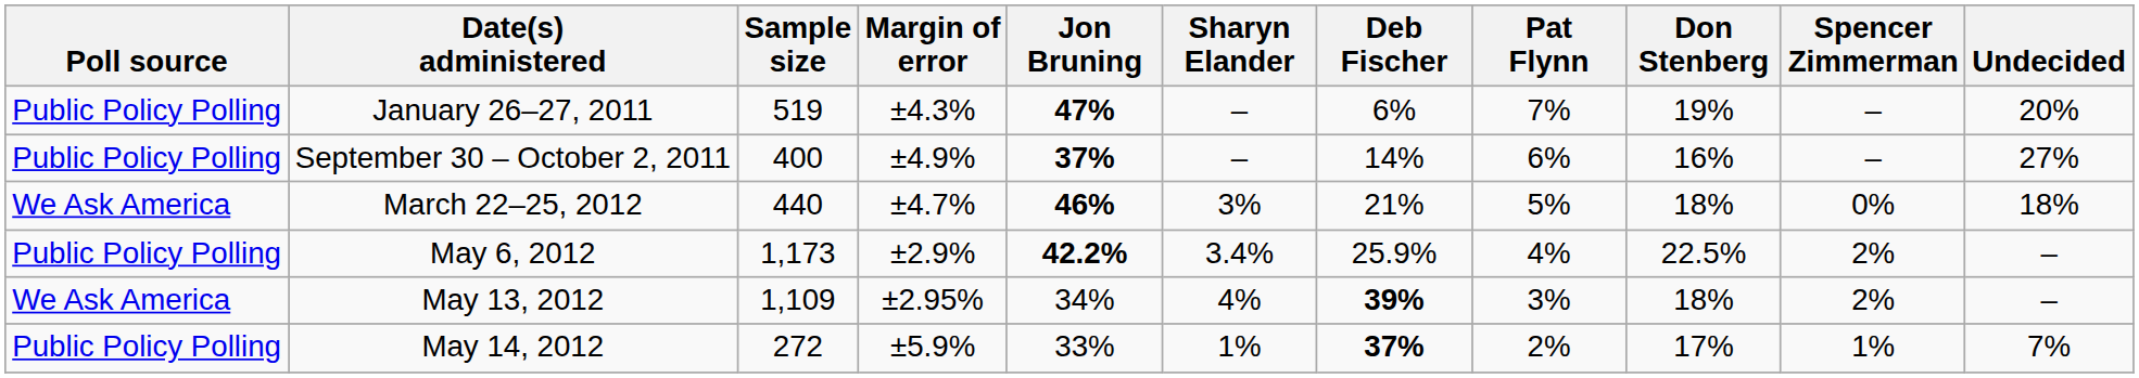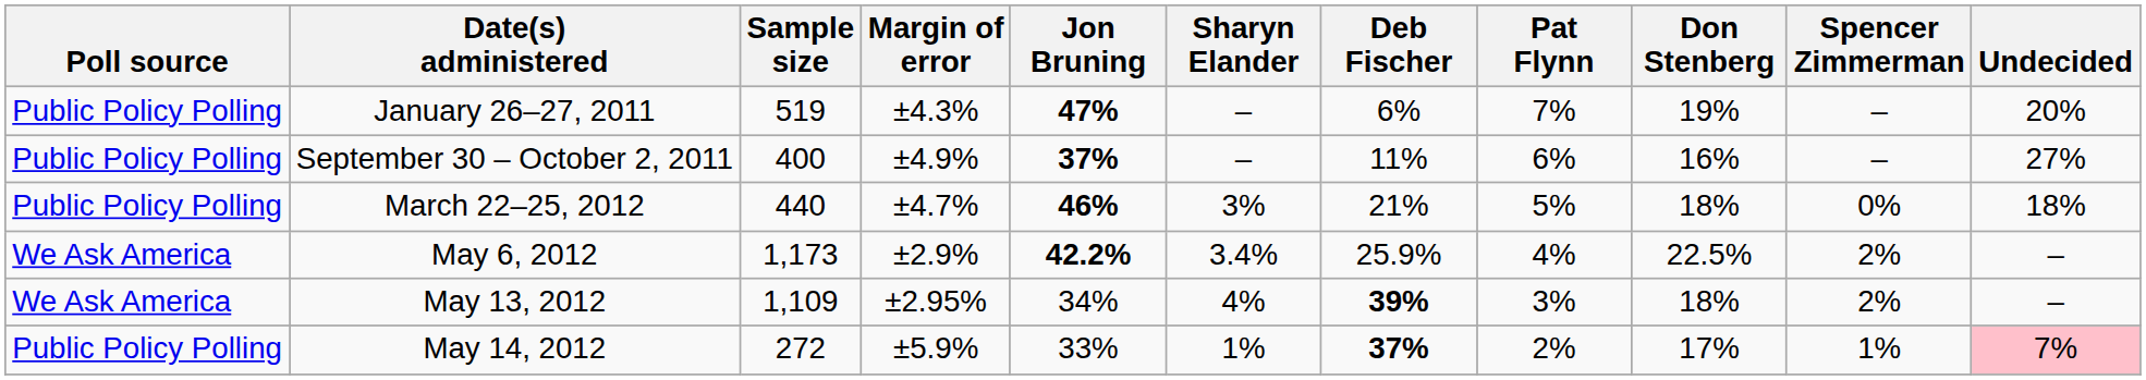September 30 – October 2, 2011 | Deb Fischer: 14% -> 11%
March 22–25, 2012 | Poll source: We Ask America -> Public Policy Polling
May 6, 2012 | Poll source: Public Policy Polling -> We Ask America
May 14, 2012 | Undecided: no background -> pink background
